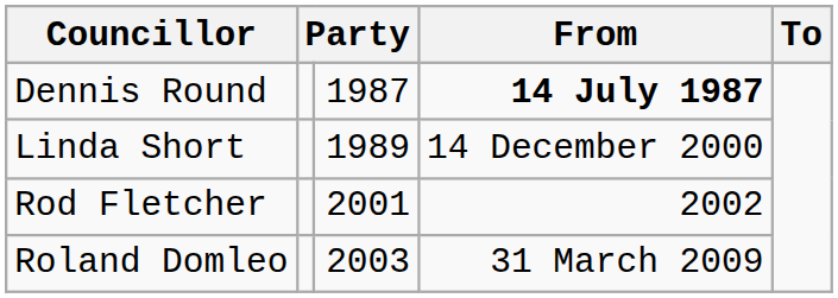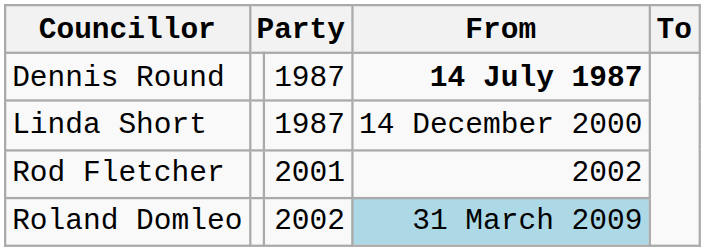Linda Short | column 3: 1989 -> 1987
Roland Domleo | column 3: 2003 -> 2002
Roland Domleo | From: no background -> lightblue background
